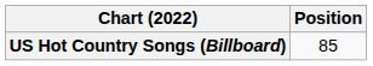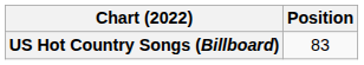US Hot Country Songs (Billboard) | Position: 85 -> 83
